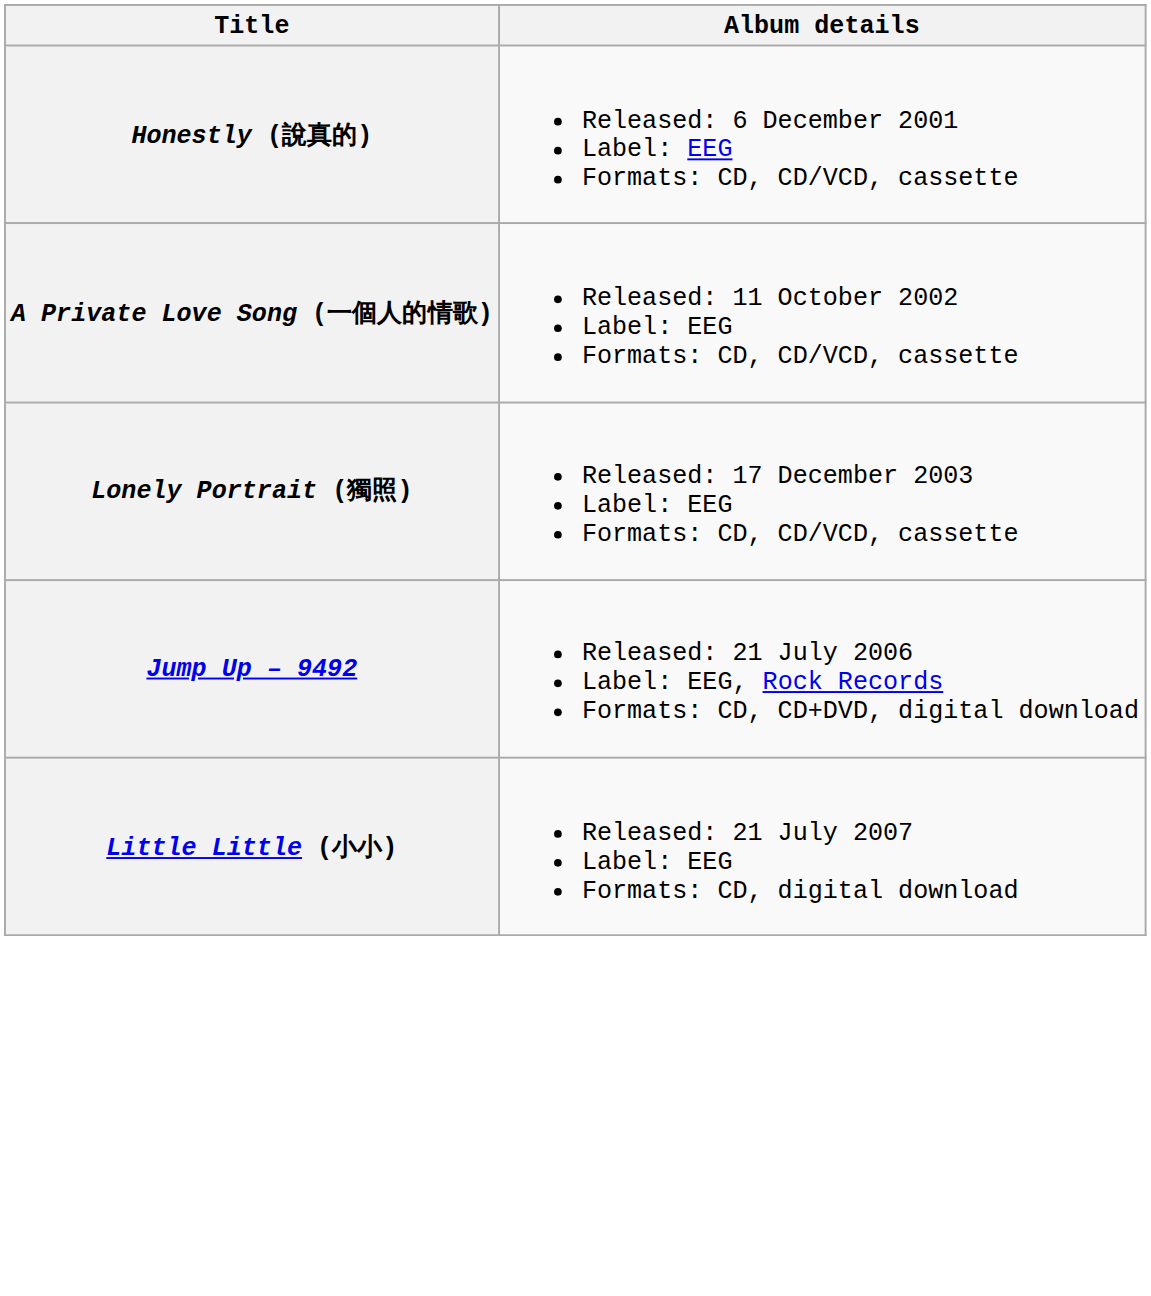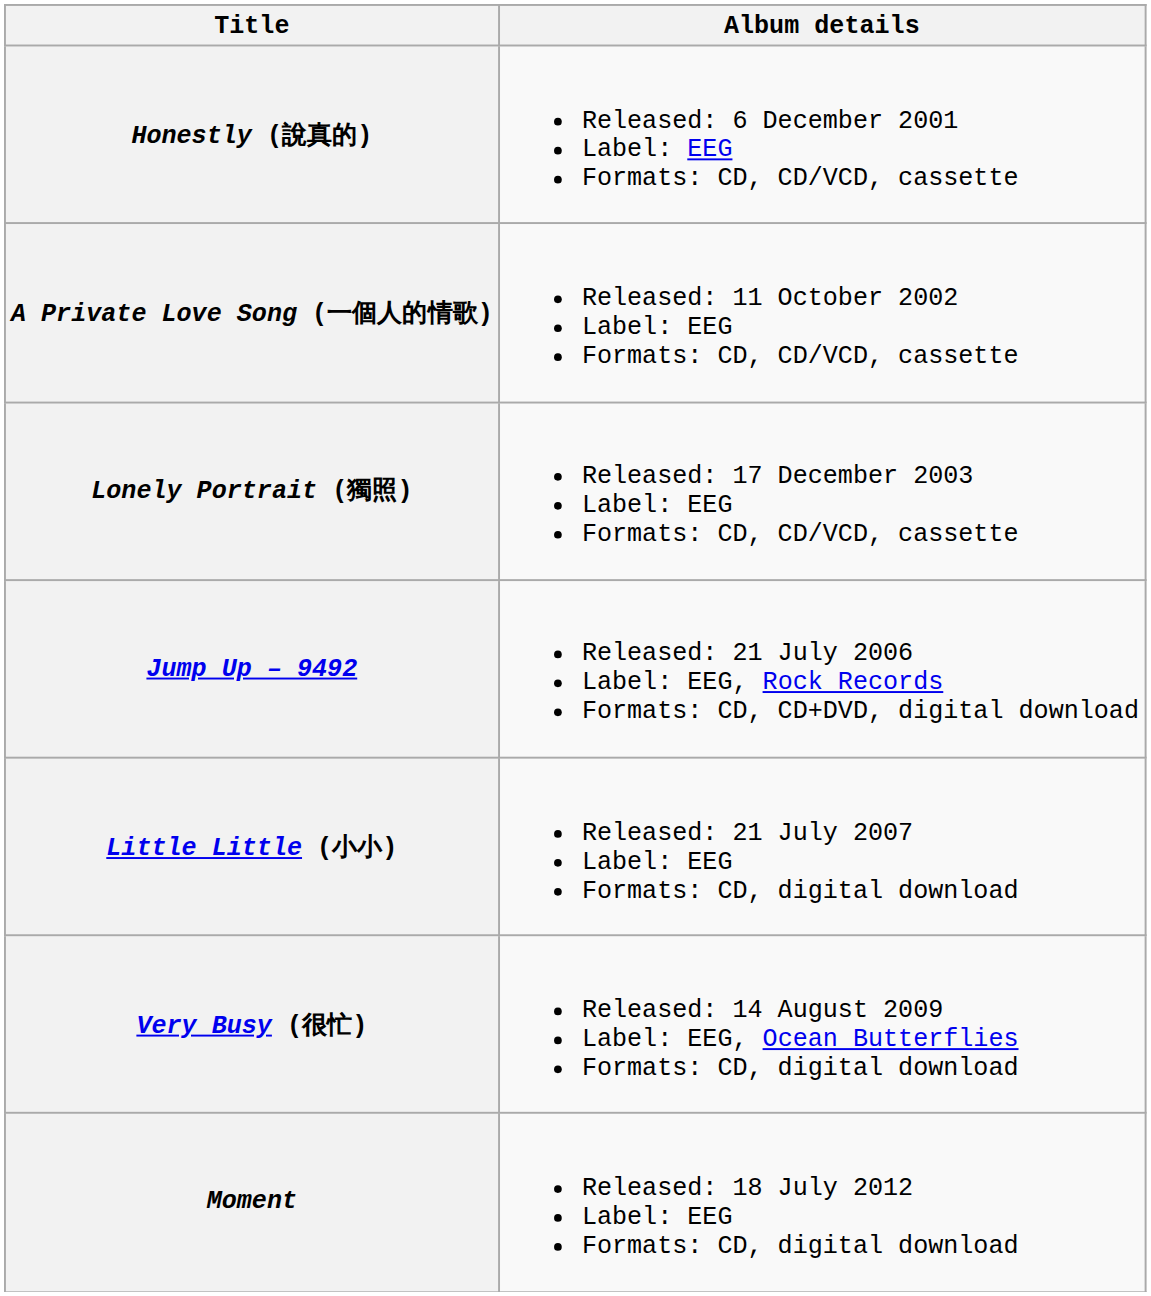+ row: Very Busy (很忙) | Released: 14 August 2009 Label: EEG, Ocean Butterflies Formats: CD, digital download
+ row: Moment | Released: 18 July 2012 Label: EEG Formats: CD, digital download
